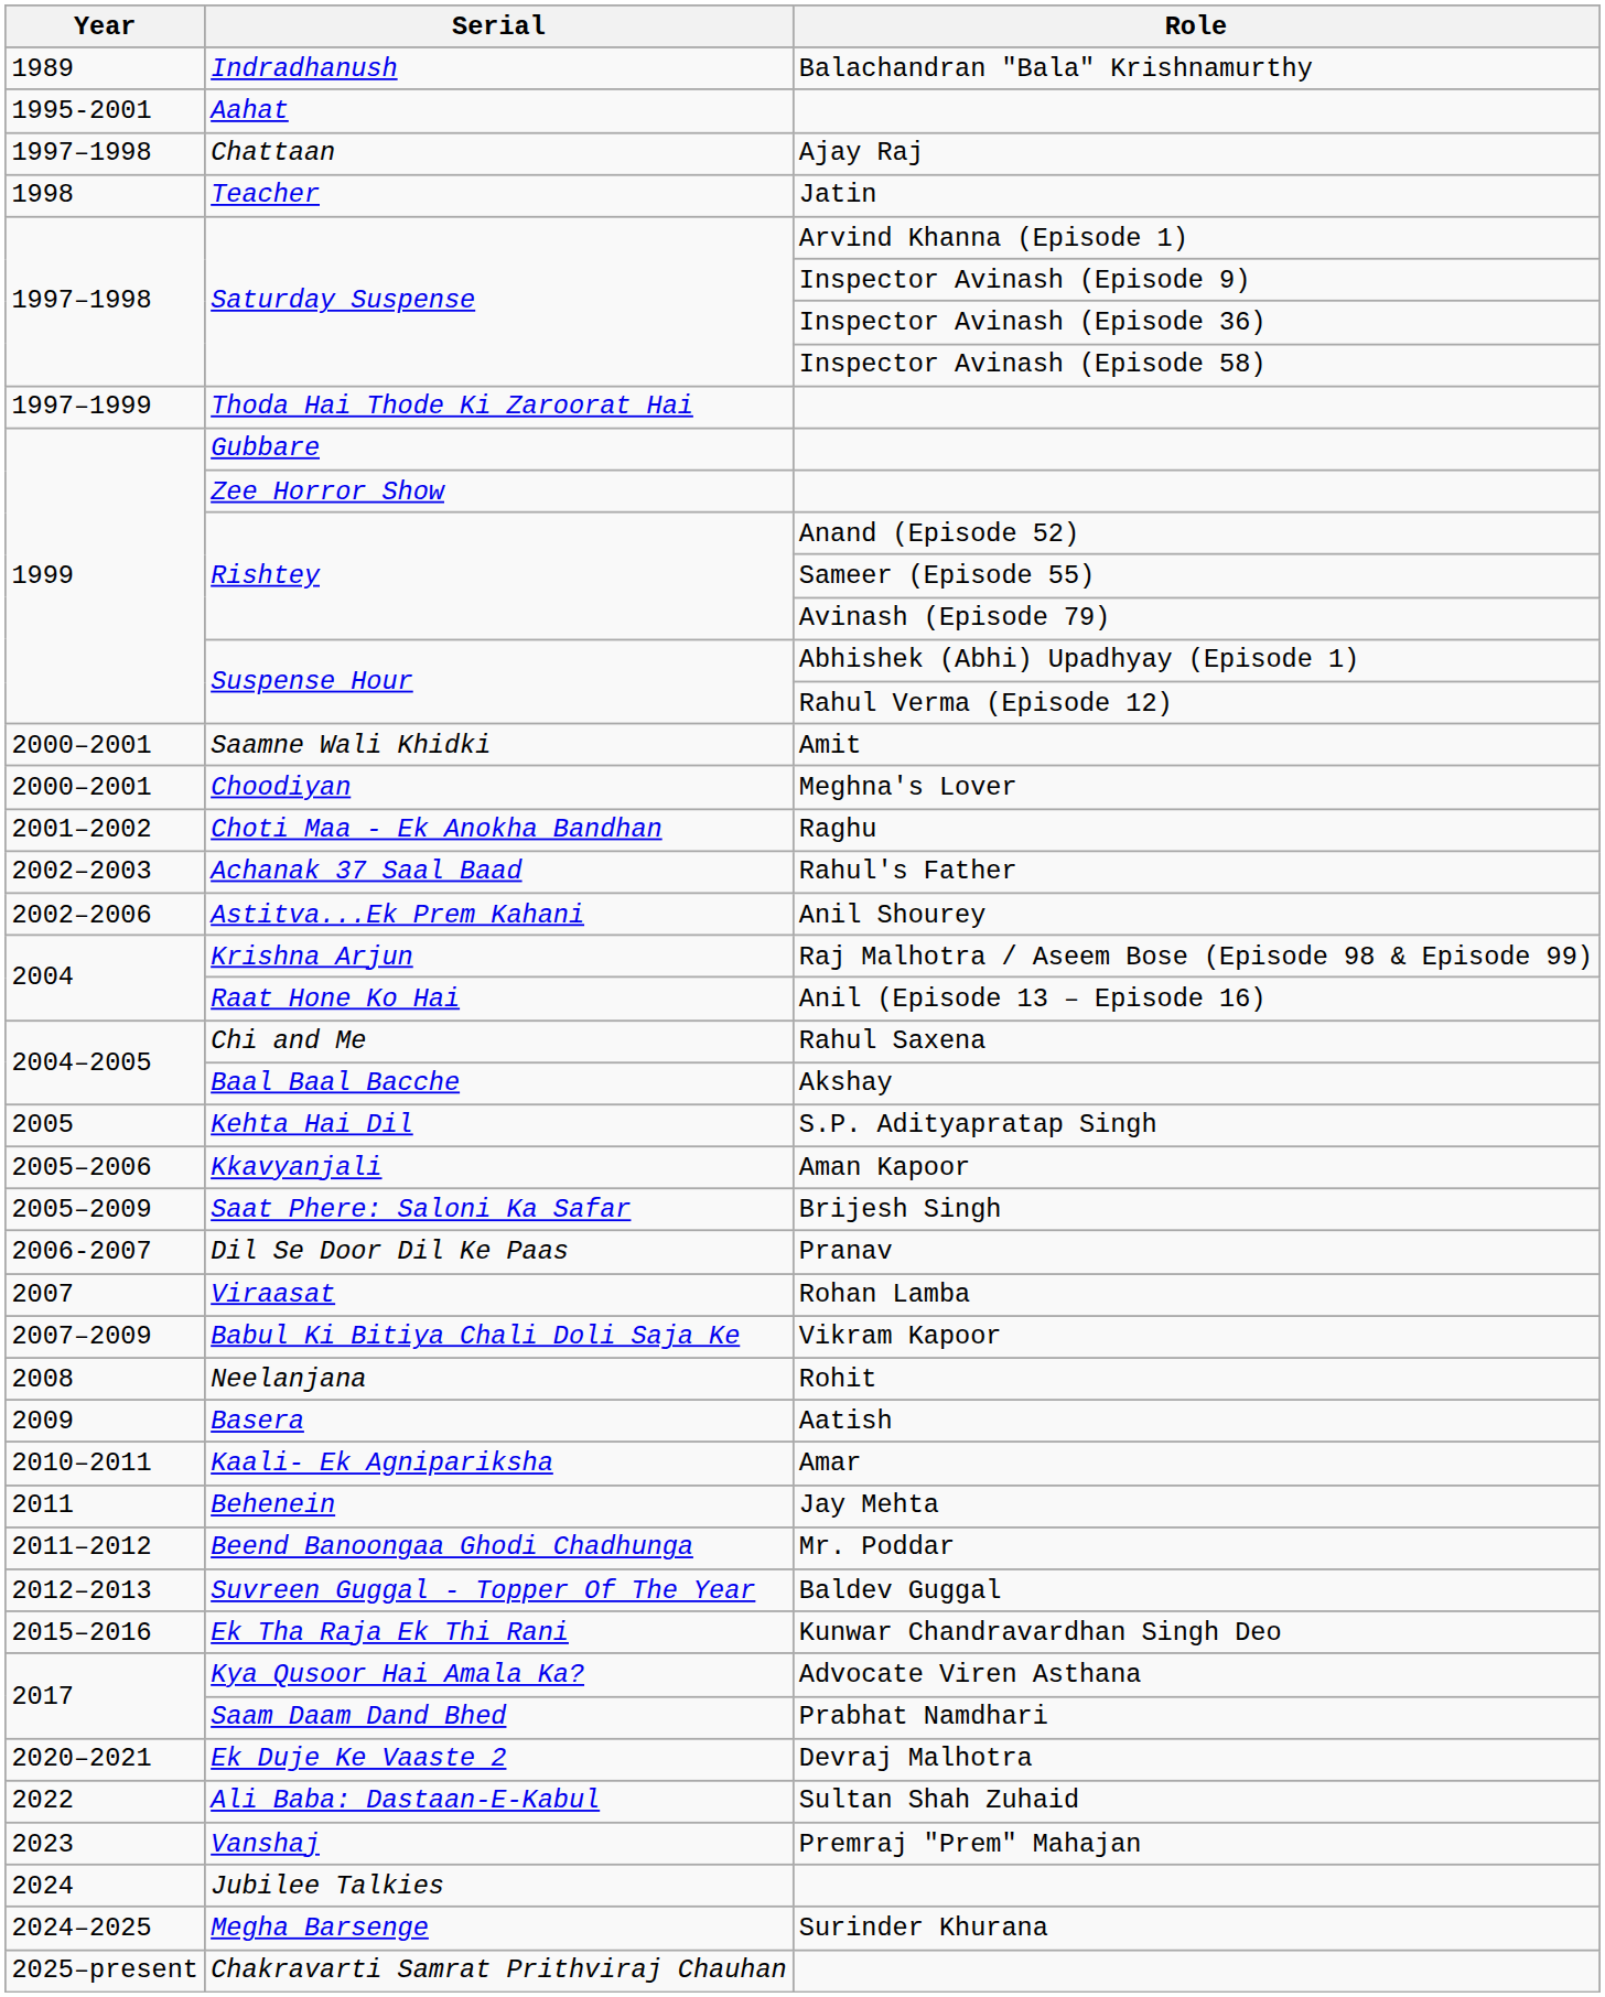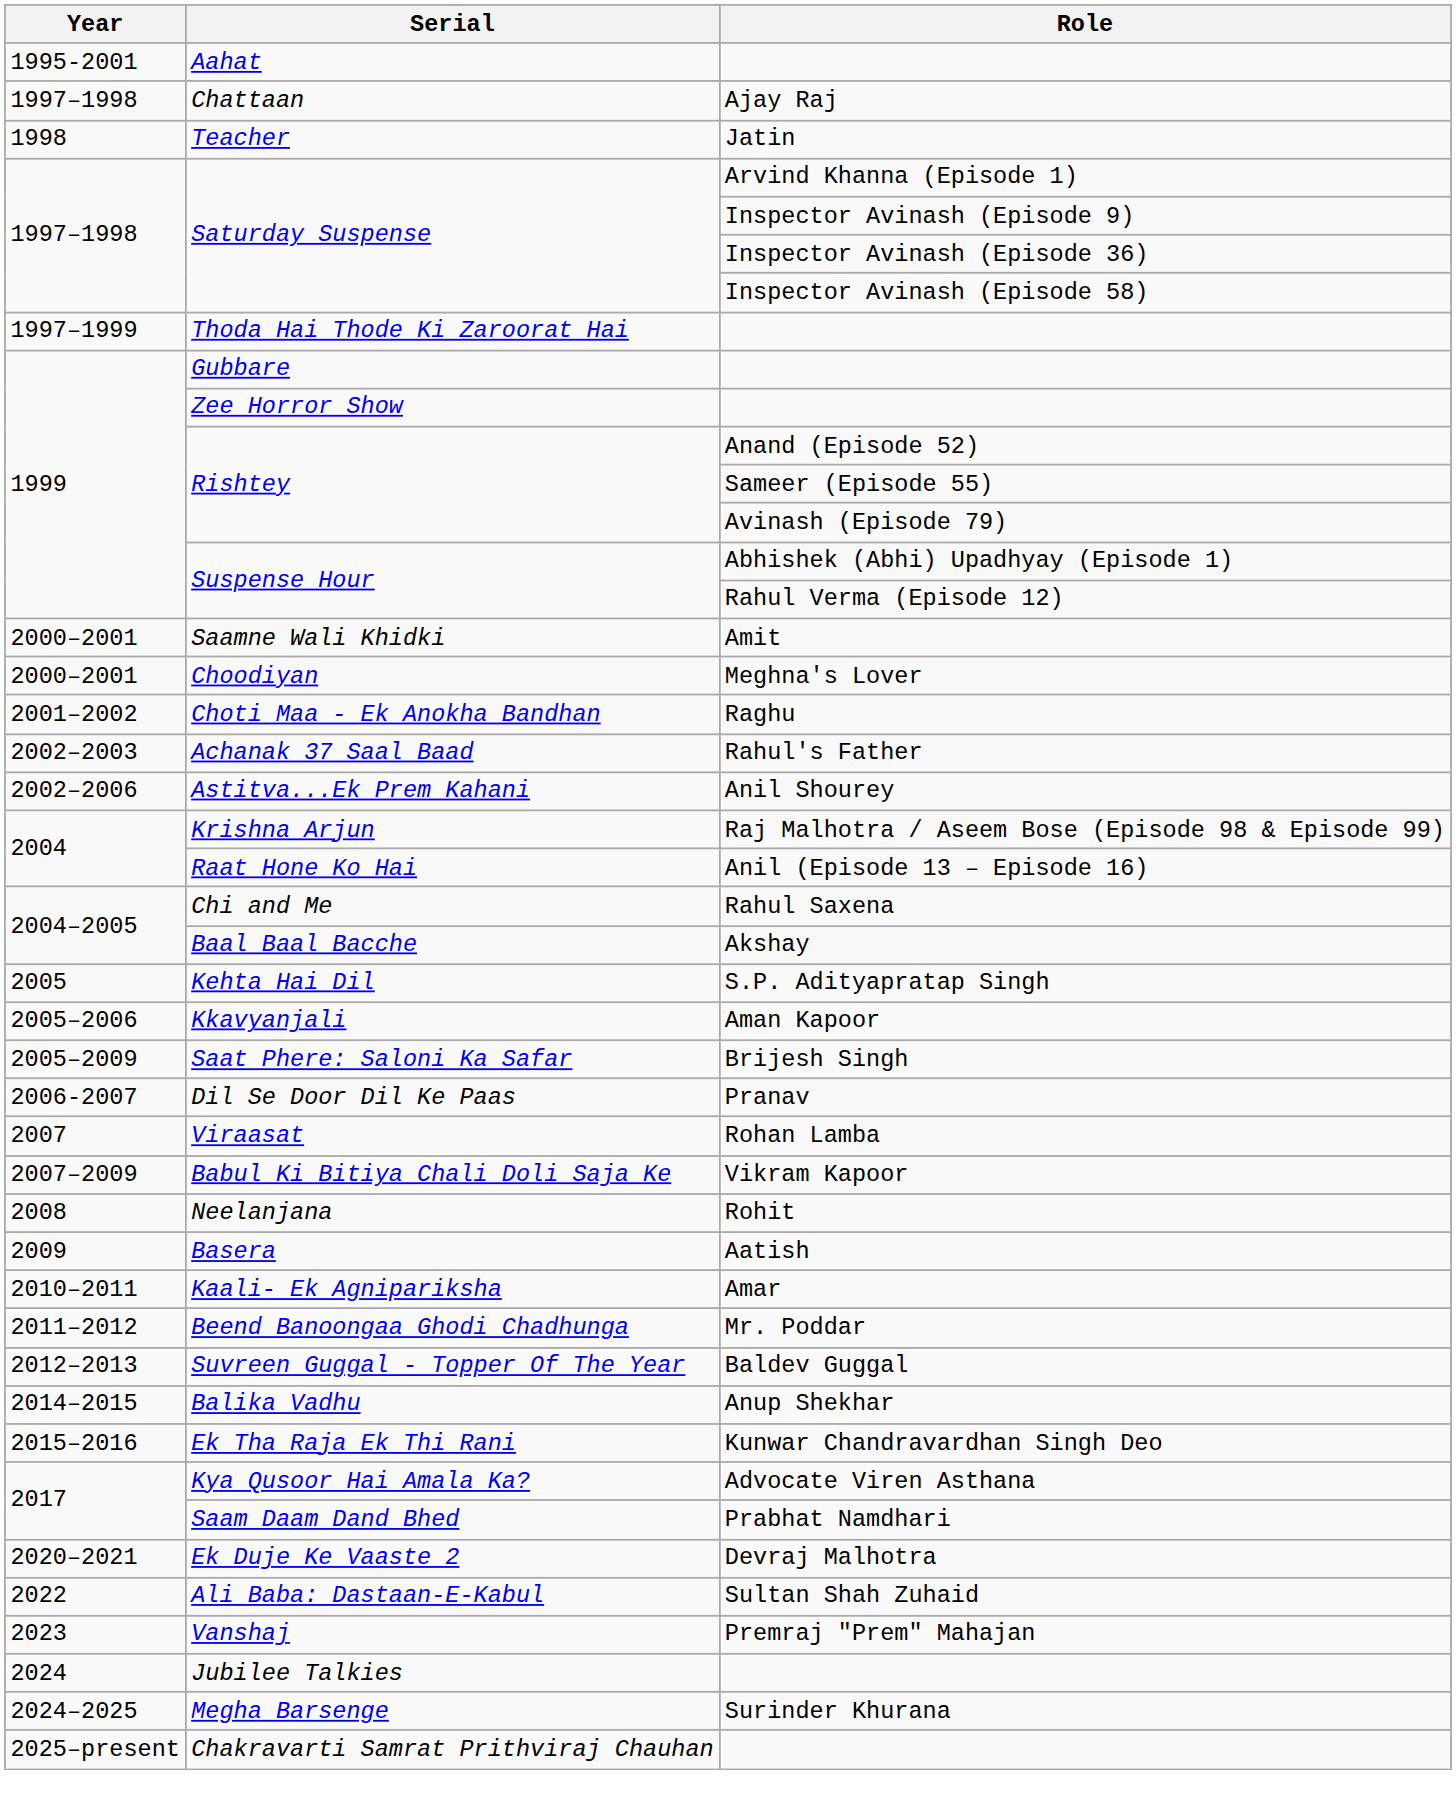- row: 1989 | Indradhanush | Balachandran "Bala" Krishnamurthy
- row: 2011 | Behenein | Jay Mehta
+ row: 2014–2015 | Balika Vadhu | Anup Shekhar
